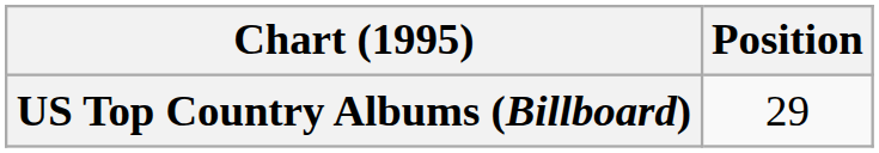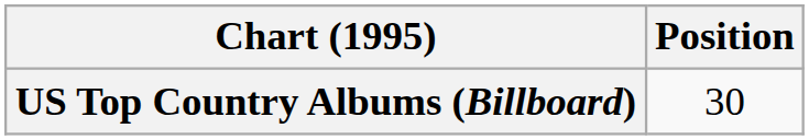US Top Country Albums (Billboard) | Position: 29 -> 30
